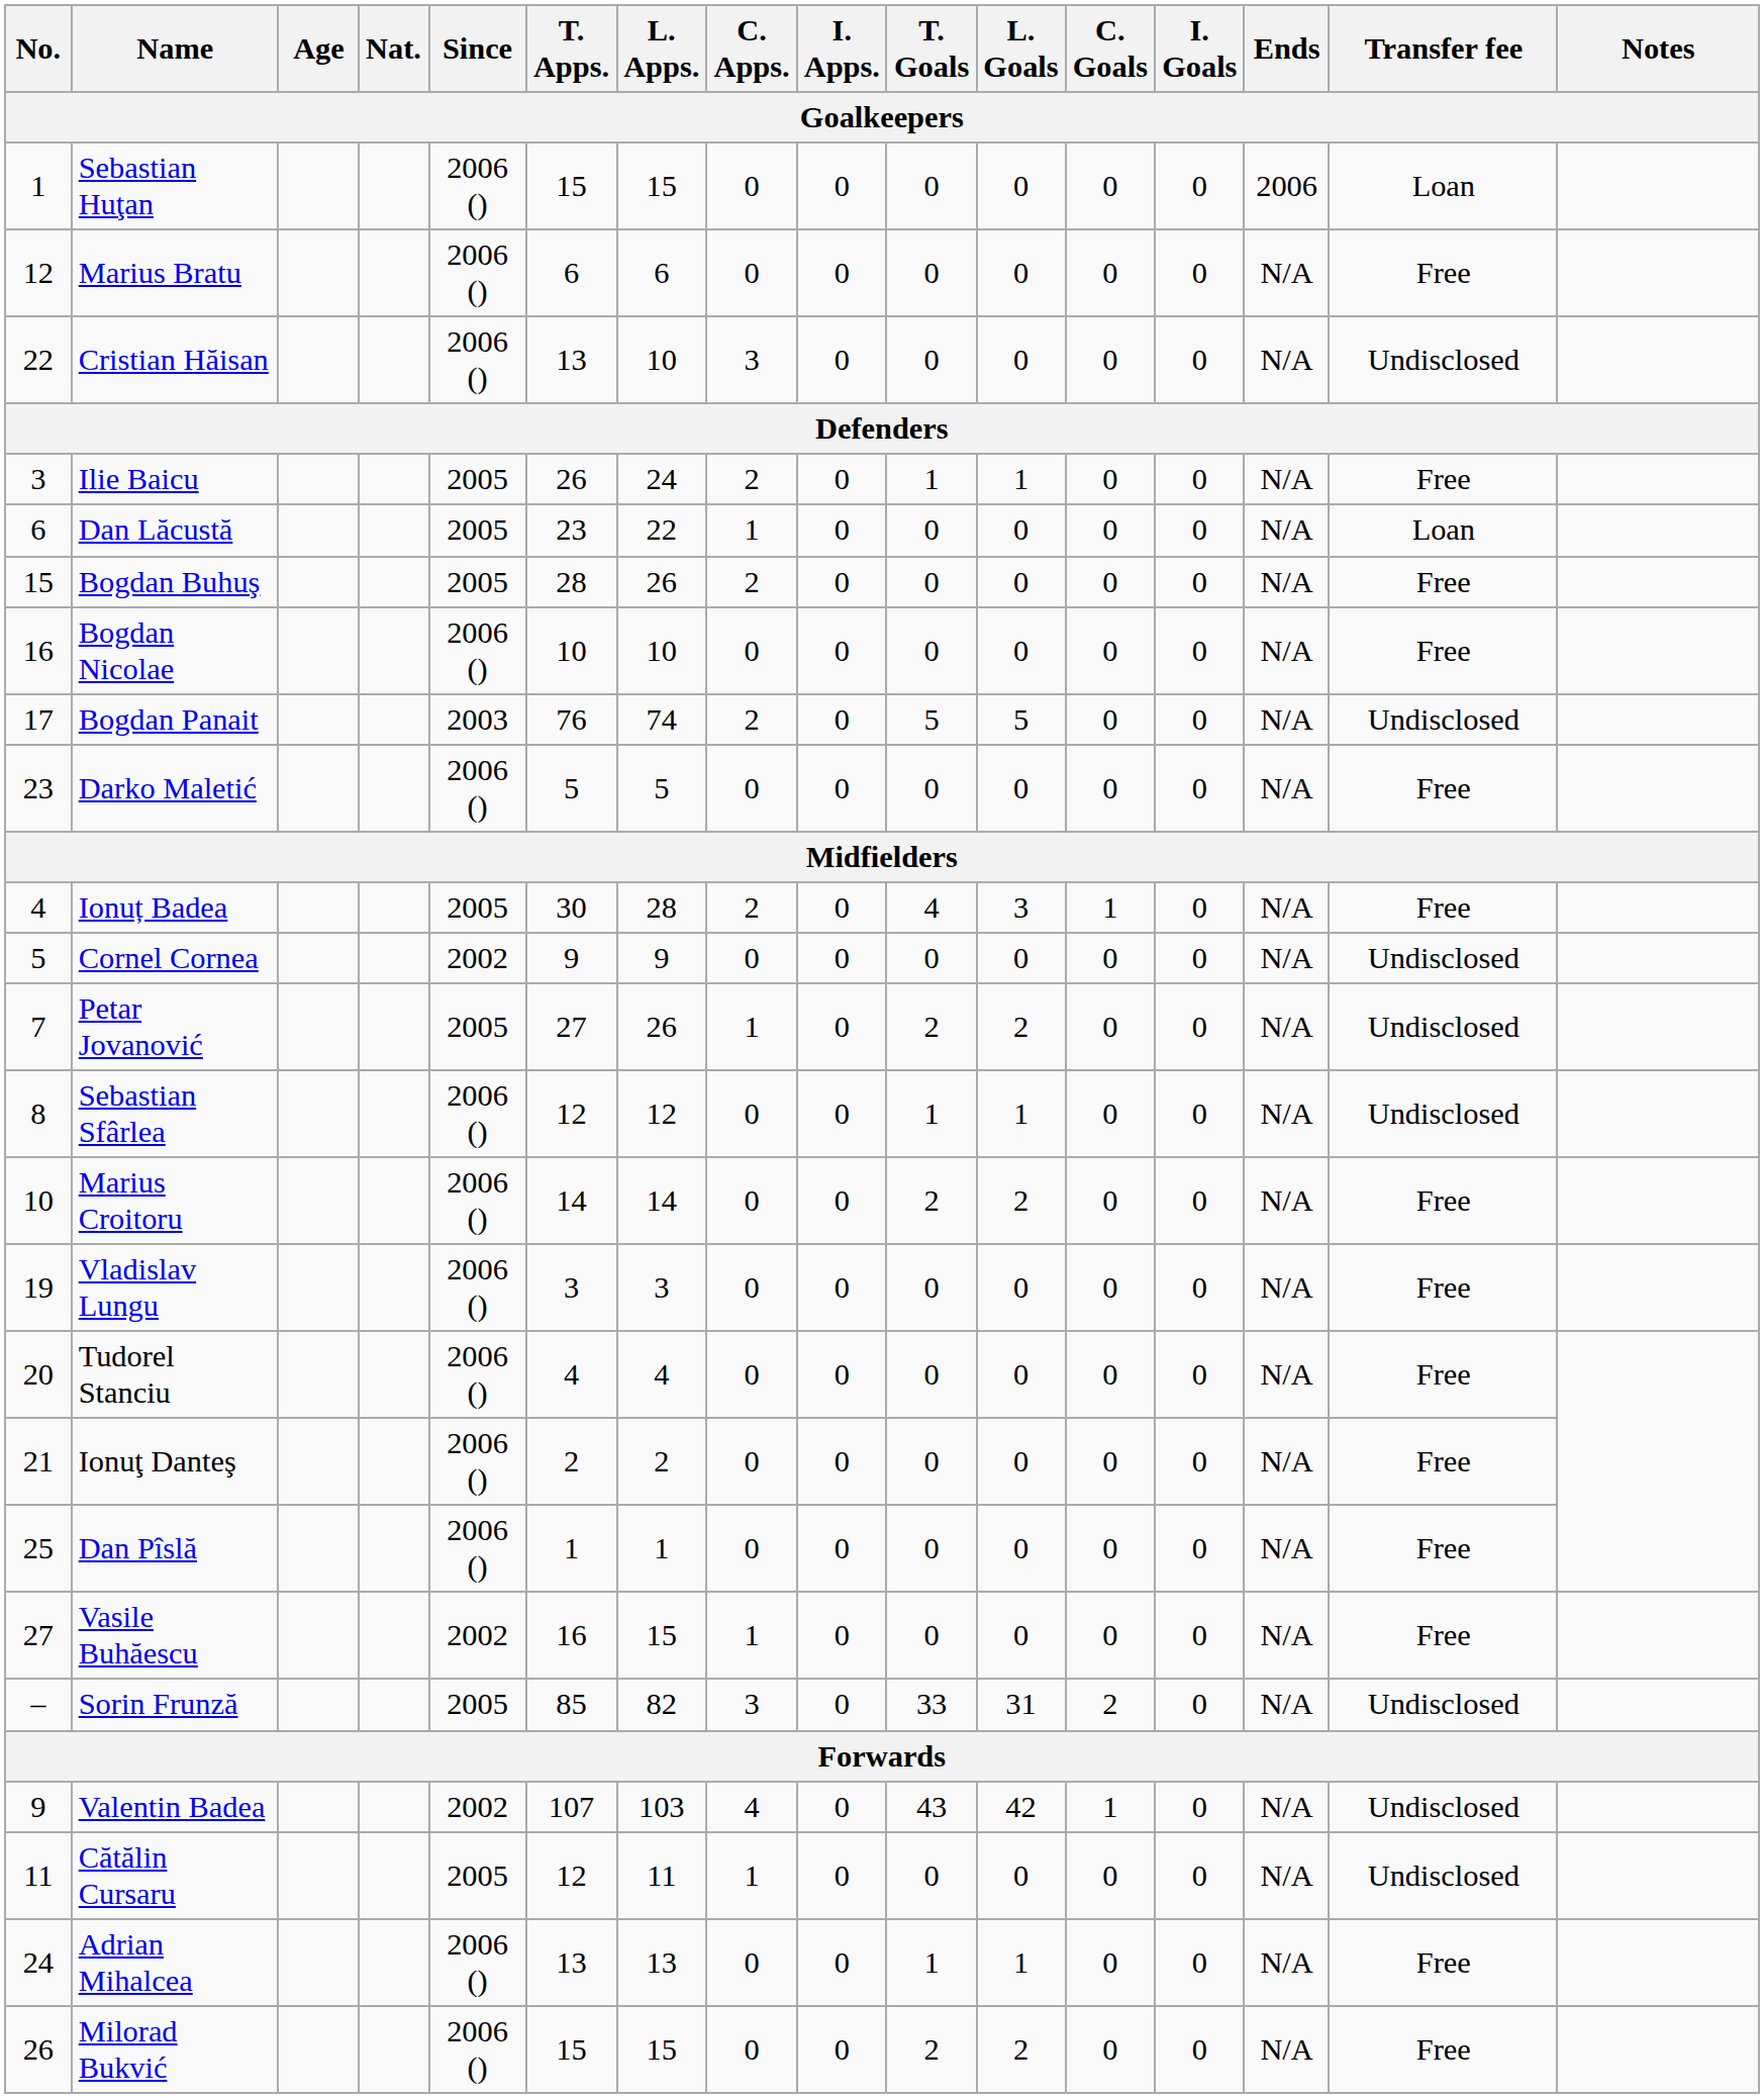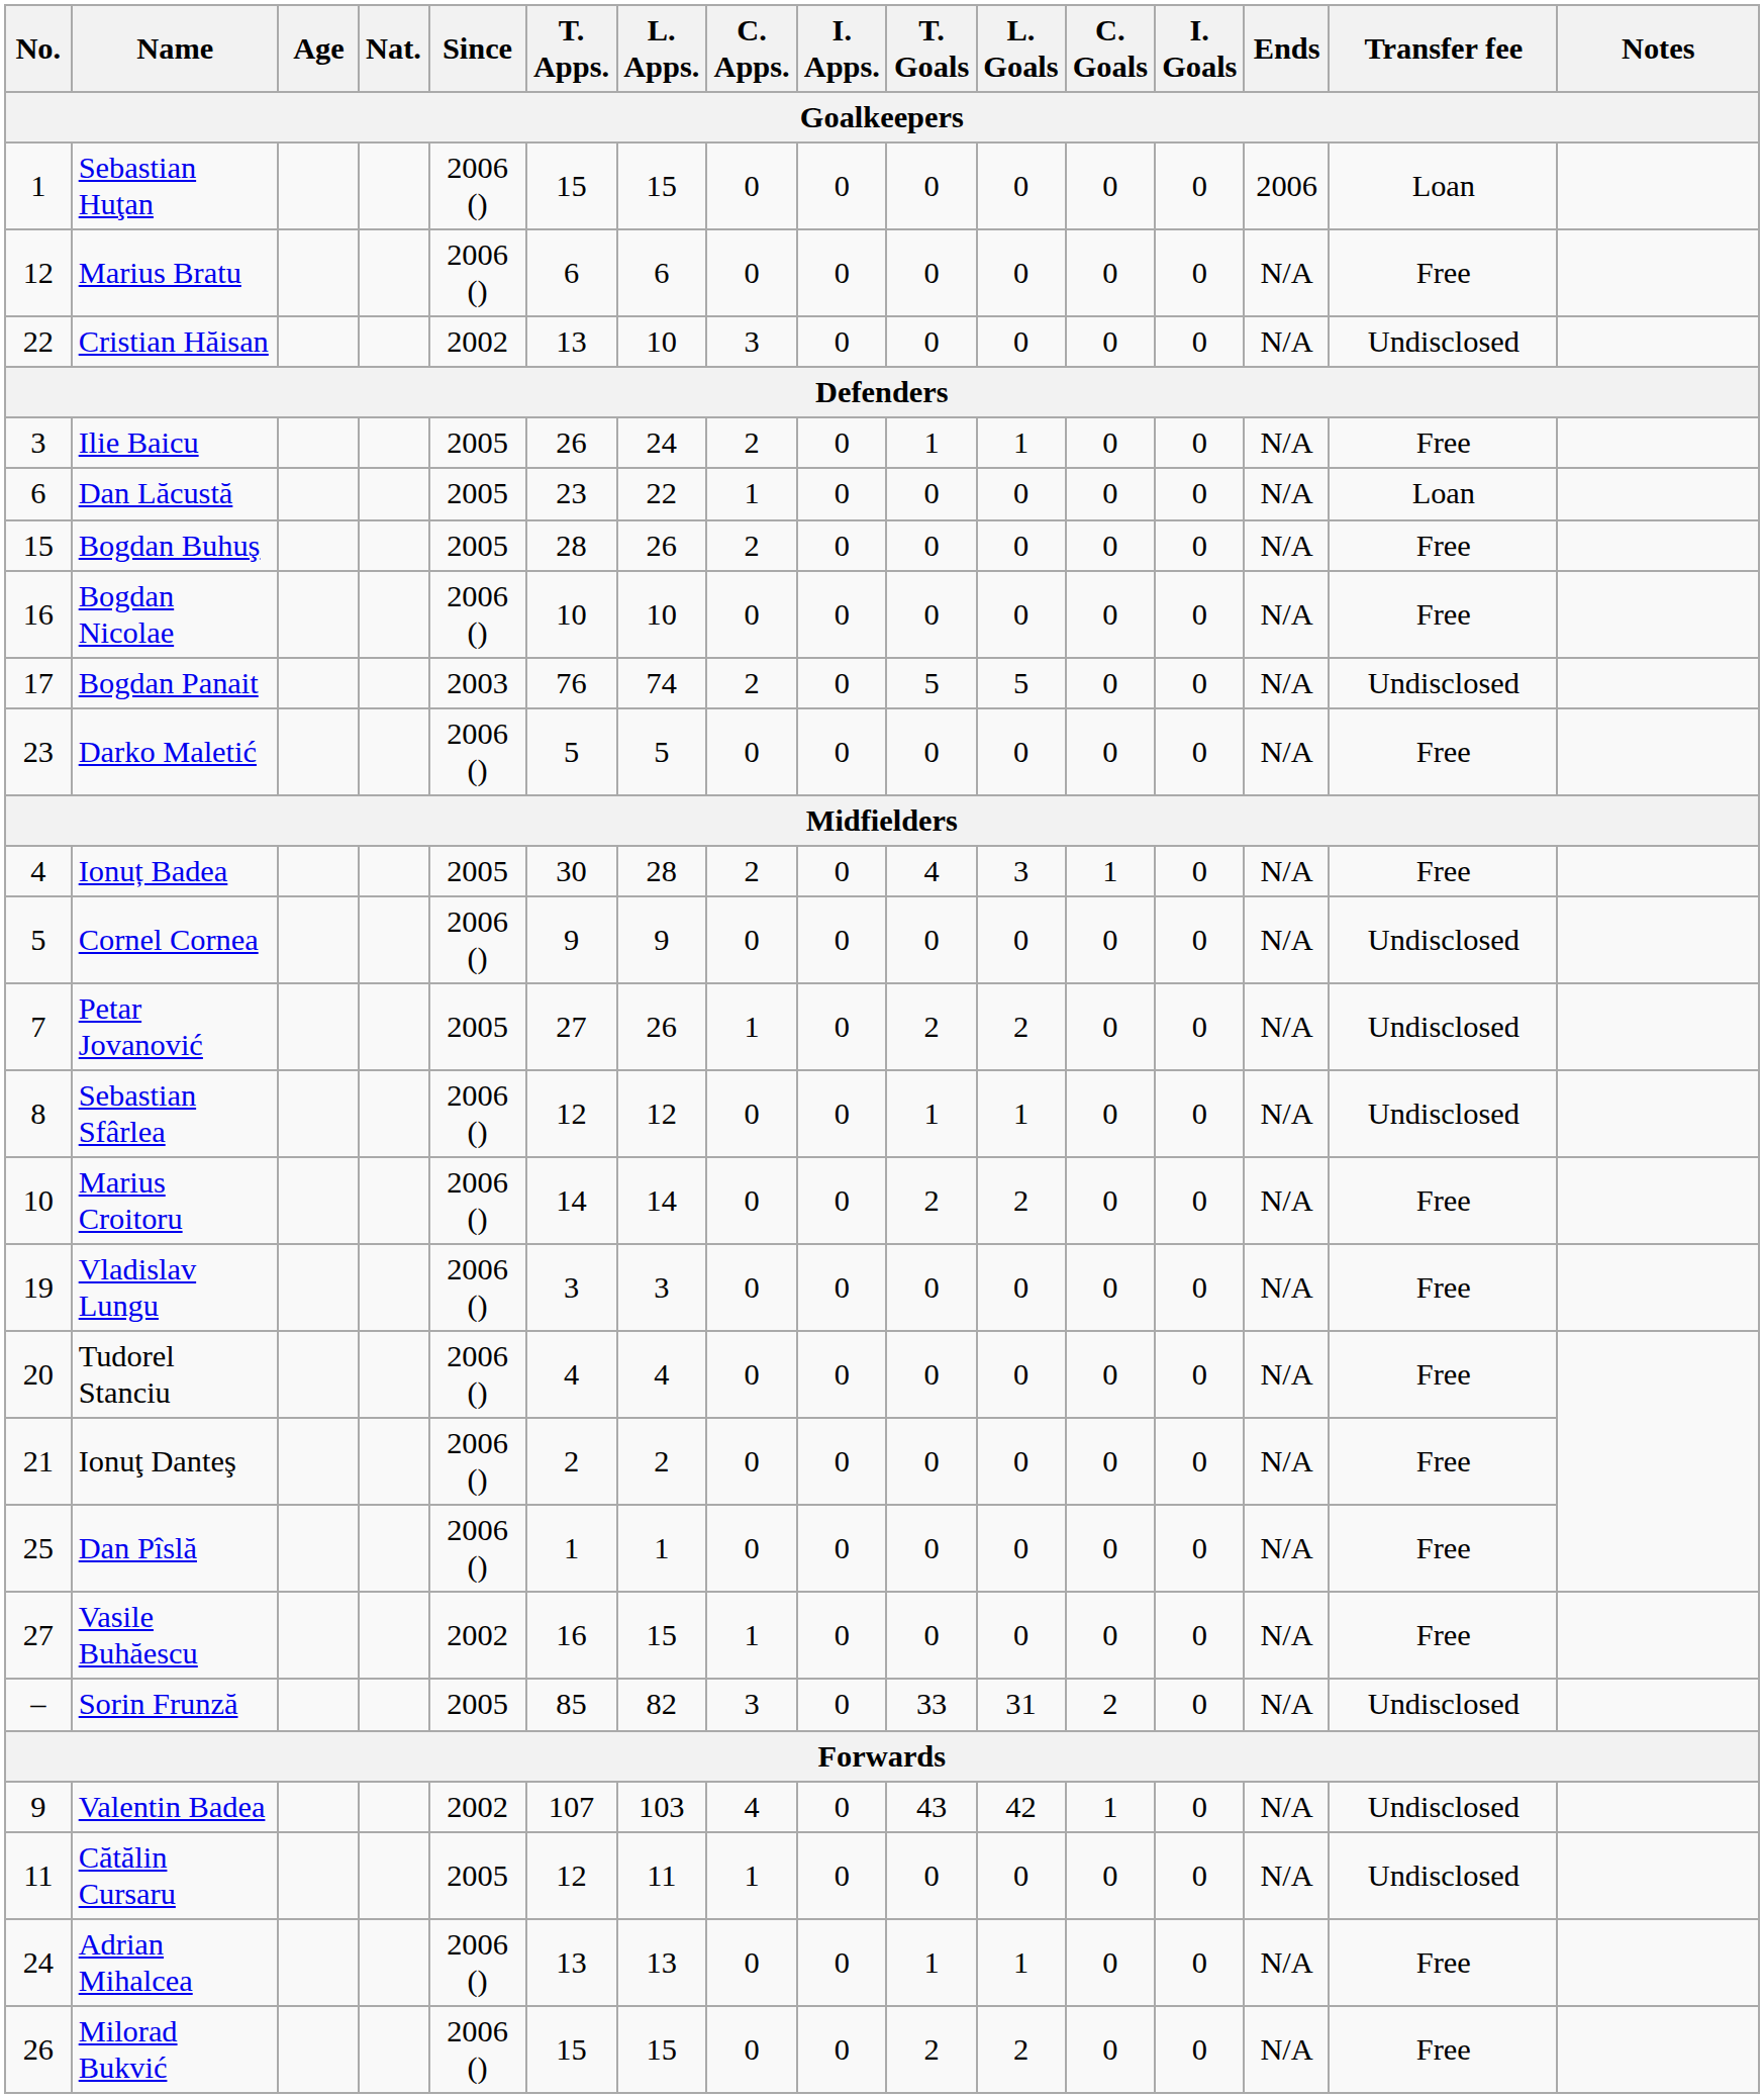Cristian Hăisan | Since: 2006 () -> 2002
Cornel Cornea | Since: 2002 -> 2006 ()
